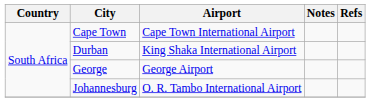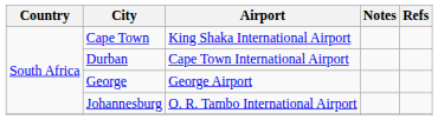Cape Town | Airport: Cape Town International Airport -> King Shaka International Airport
Durban | Airport: King Shaka International Airport -> Cape Town International Airport
